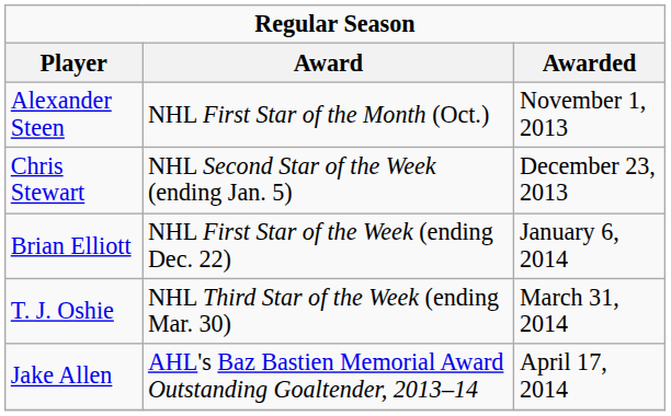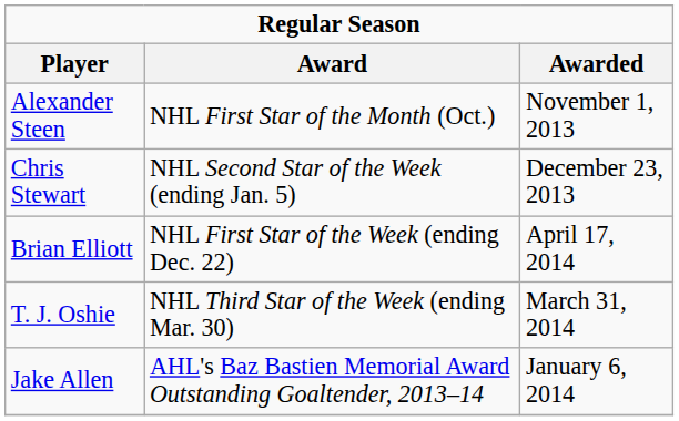Brian Elliott | Awarded: January 6, 2014 -> April 17, 2014
Jake Allen | Awarded: April 17, 2014 -> January 6, 2014
